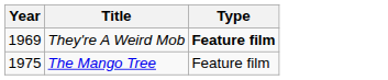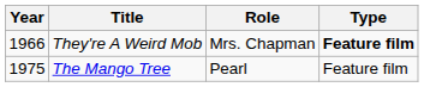+ column: Role | Mrs. Chapman | Pearl
They're A Weird Mob | Year: 1969 -> 1966
